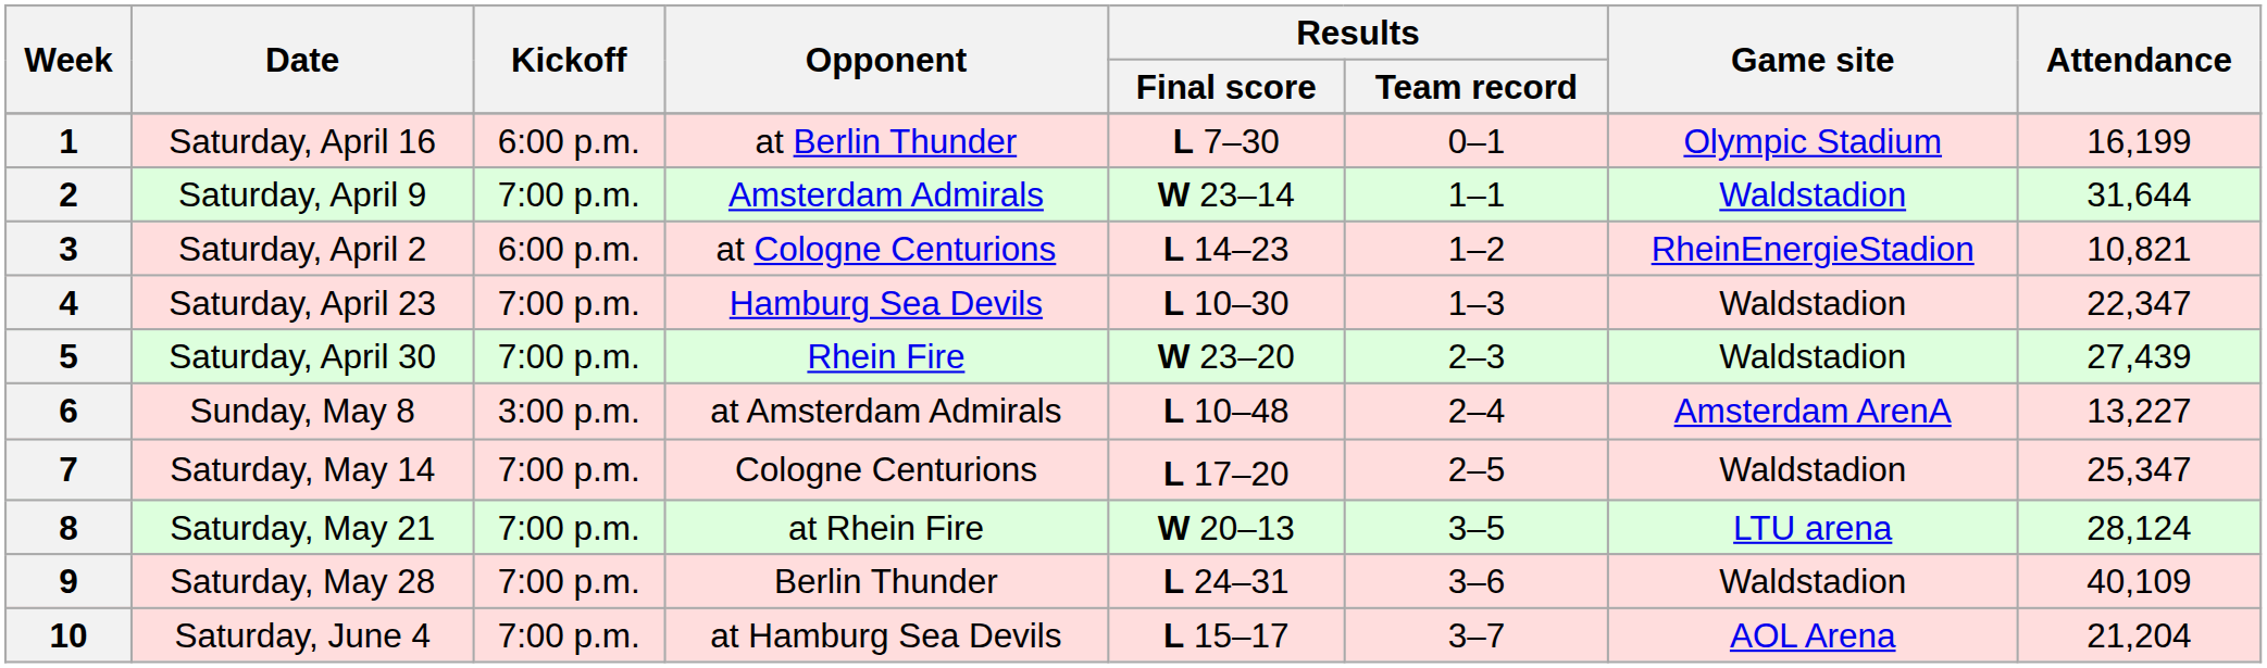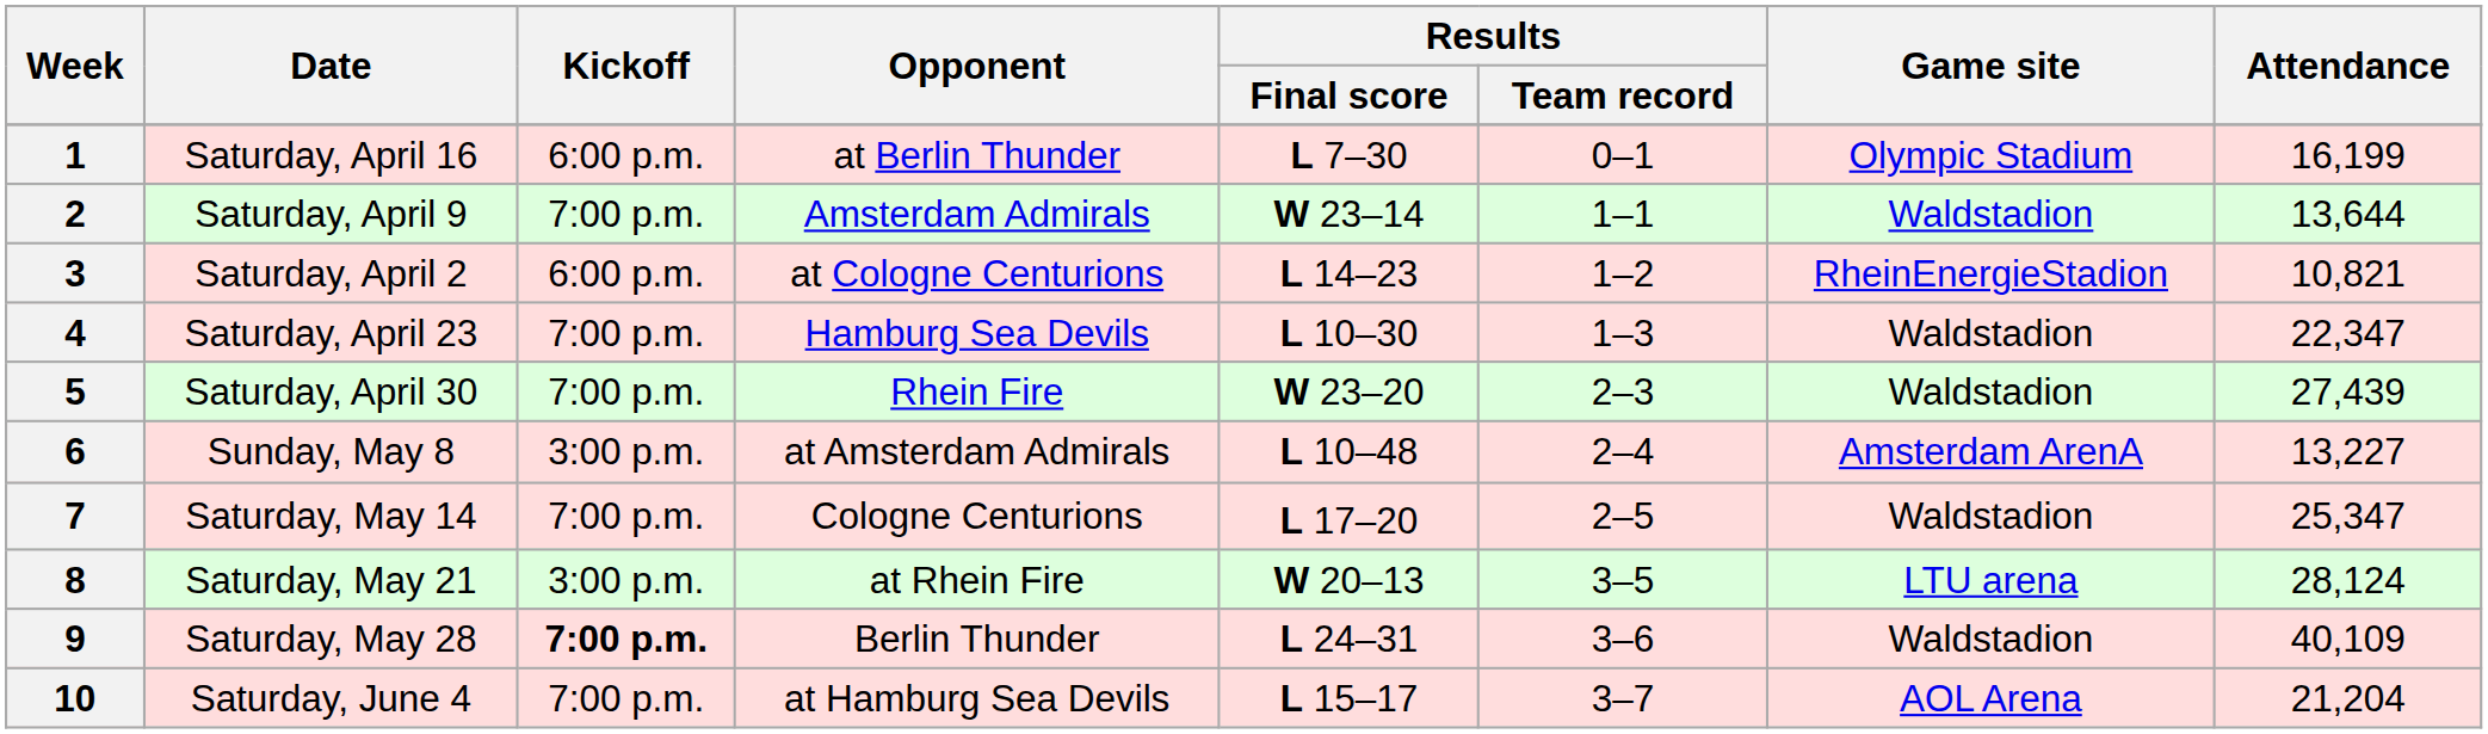2 | Attendance: 31,644 -> 13,644
8 | Kickoff: 7:00 p.m. -> 3:00 p.m.
9 | Kickoff: normal -> bold
